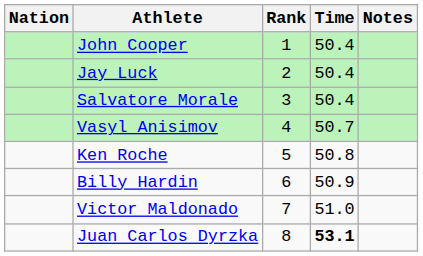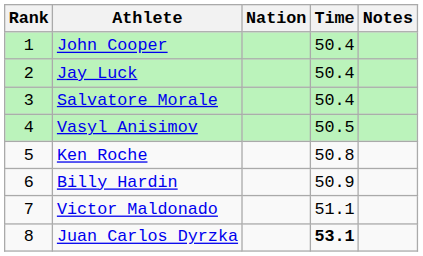columns swapped: Rank <-> Nation
Vasyl Anisimov | Time: 50.7 -> 50.5
Victor Maldonado | Time: 51.0 -> 51.1
